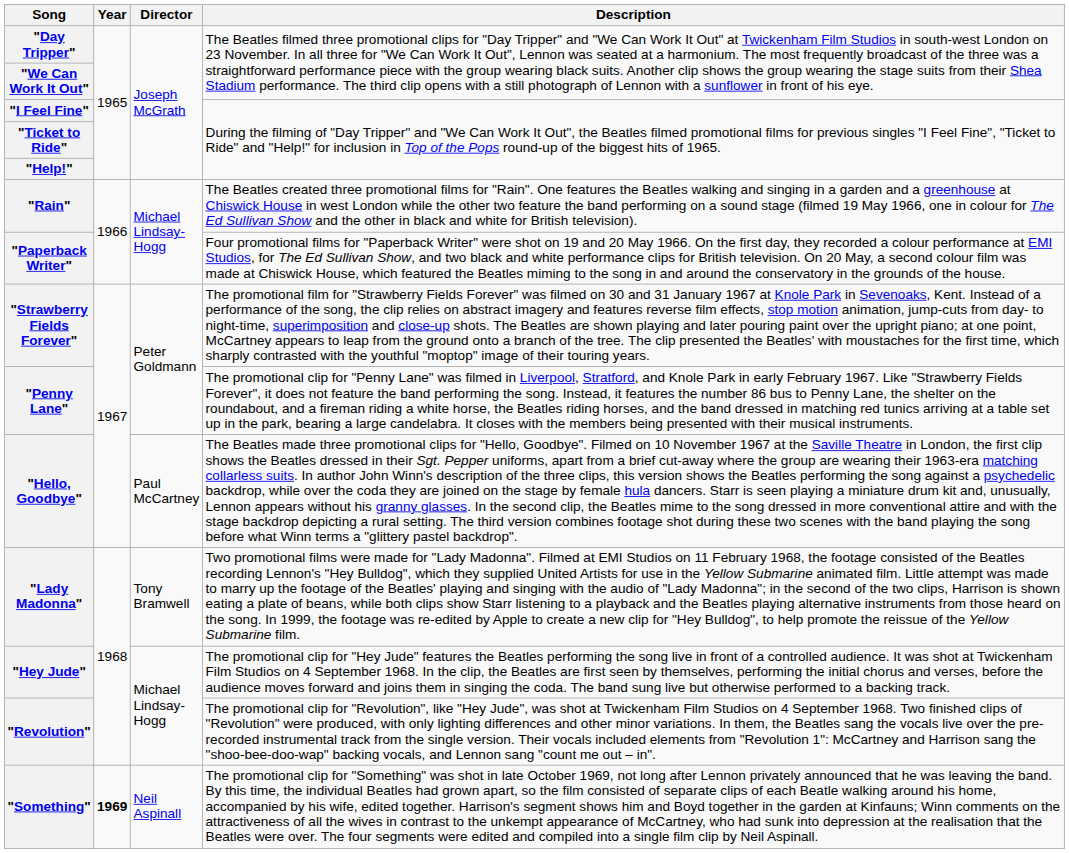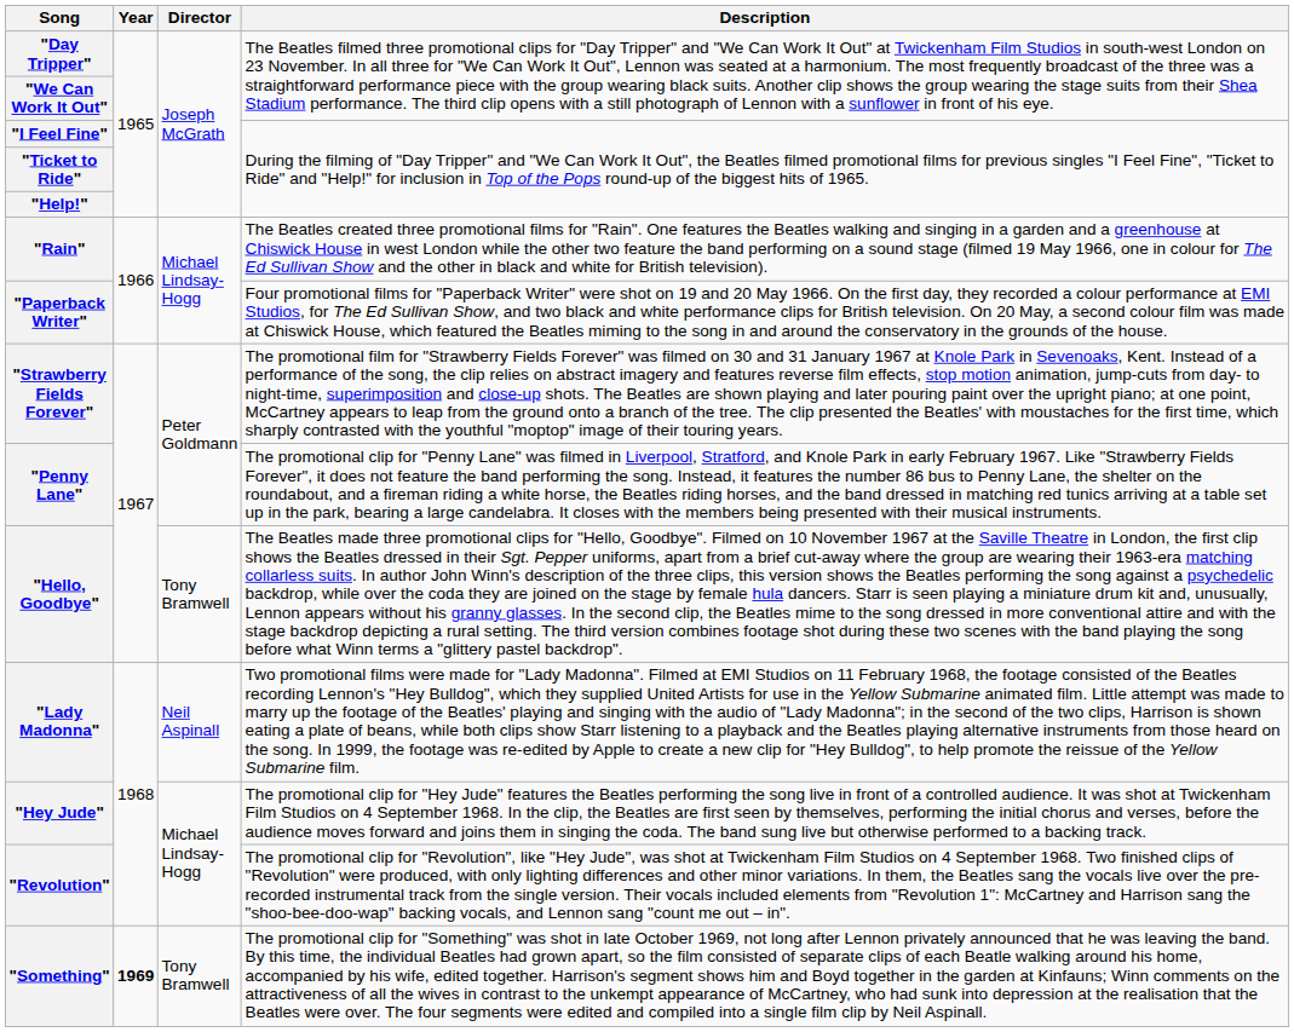"Hello, Goodbye" | Director: Paul McCartney -> Tony Bramwell
"Lady Madonna" | Director: Tony Bramwell -> Neil Aspinall
"Something" | Director: Neil Aspinall -> Tony Bramwell
